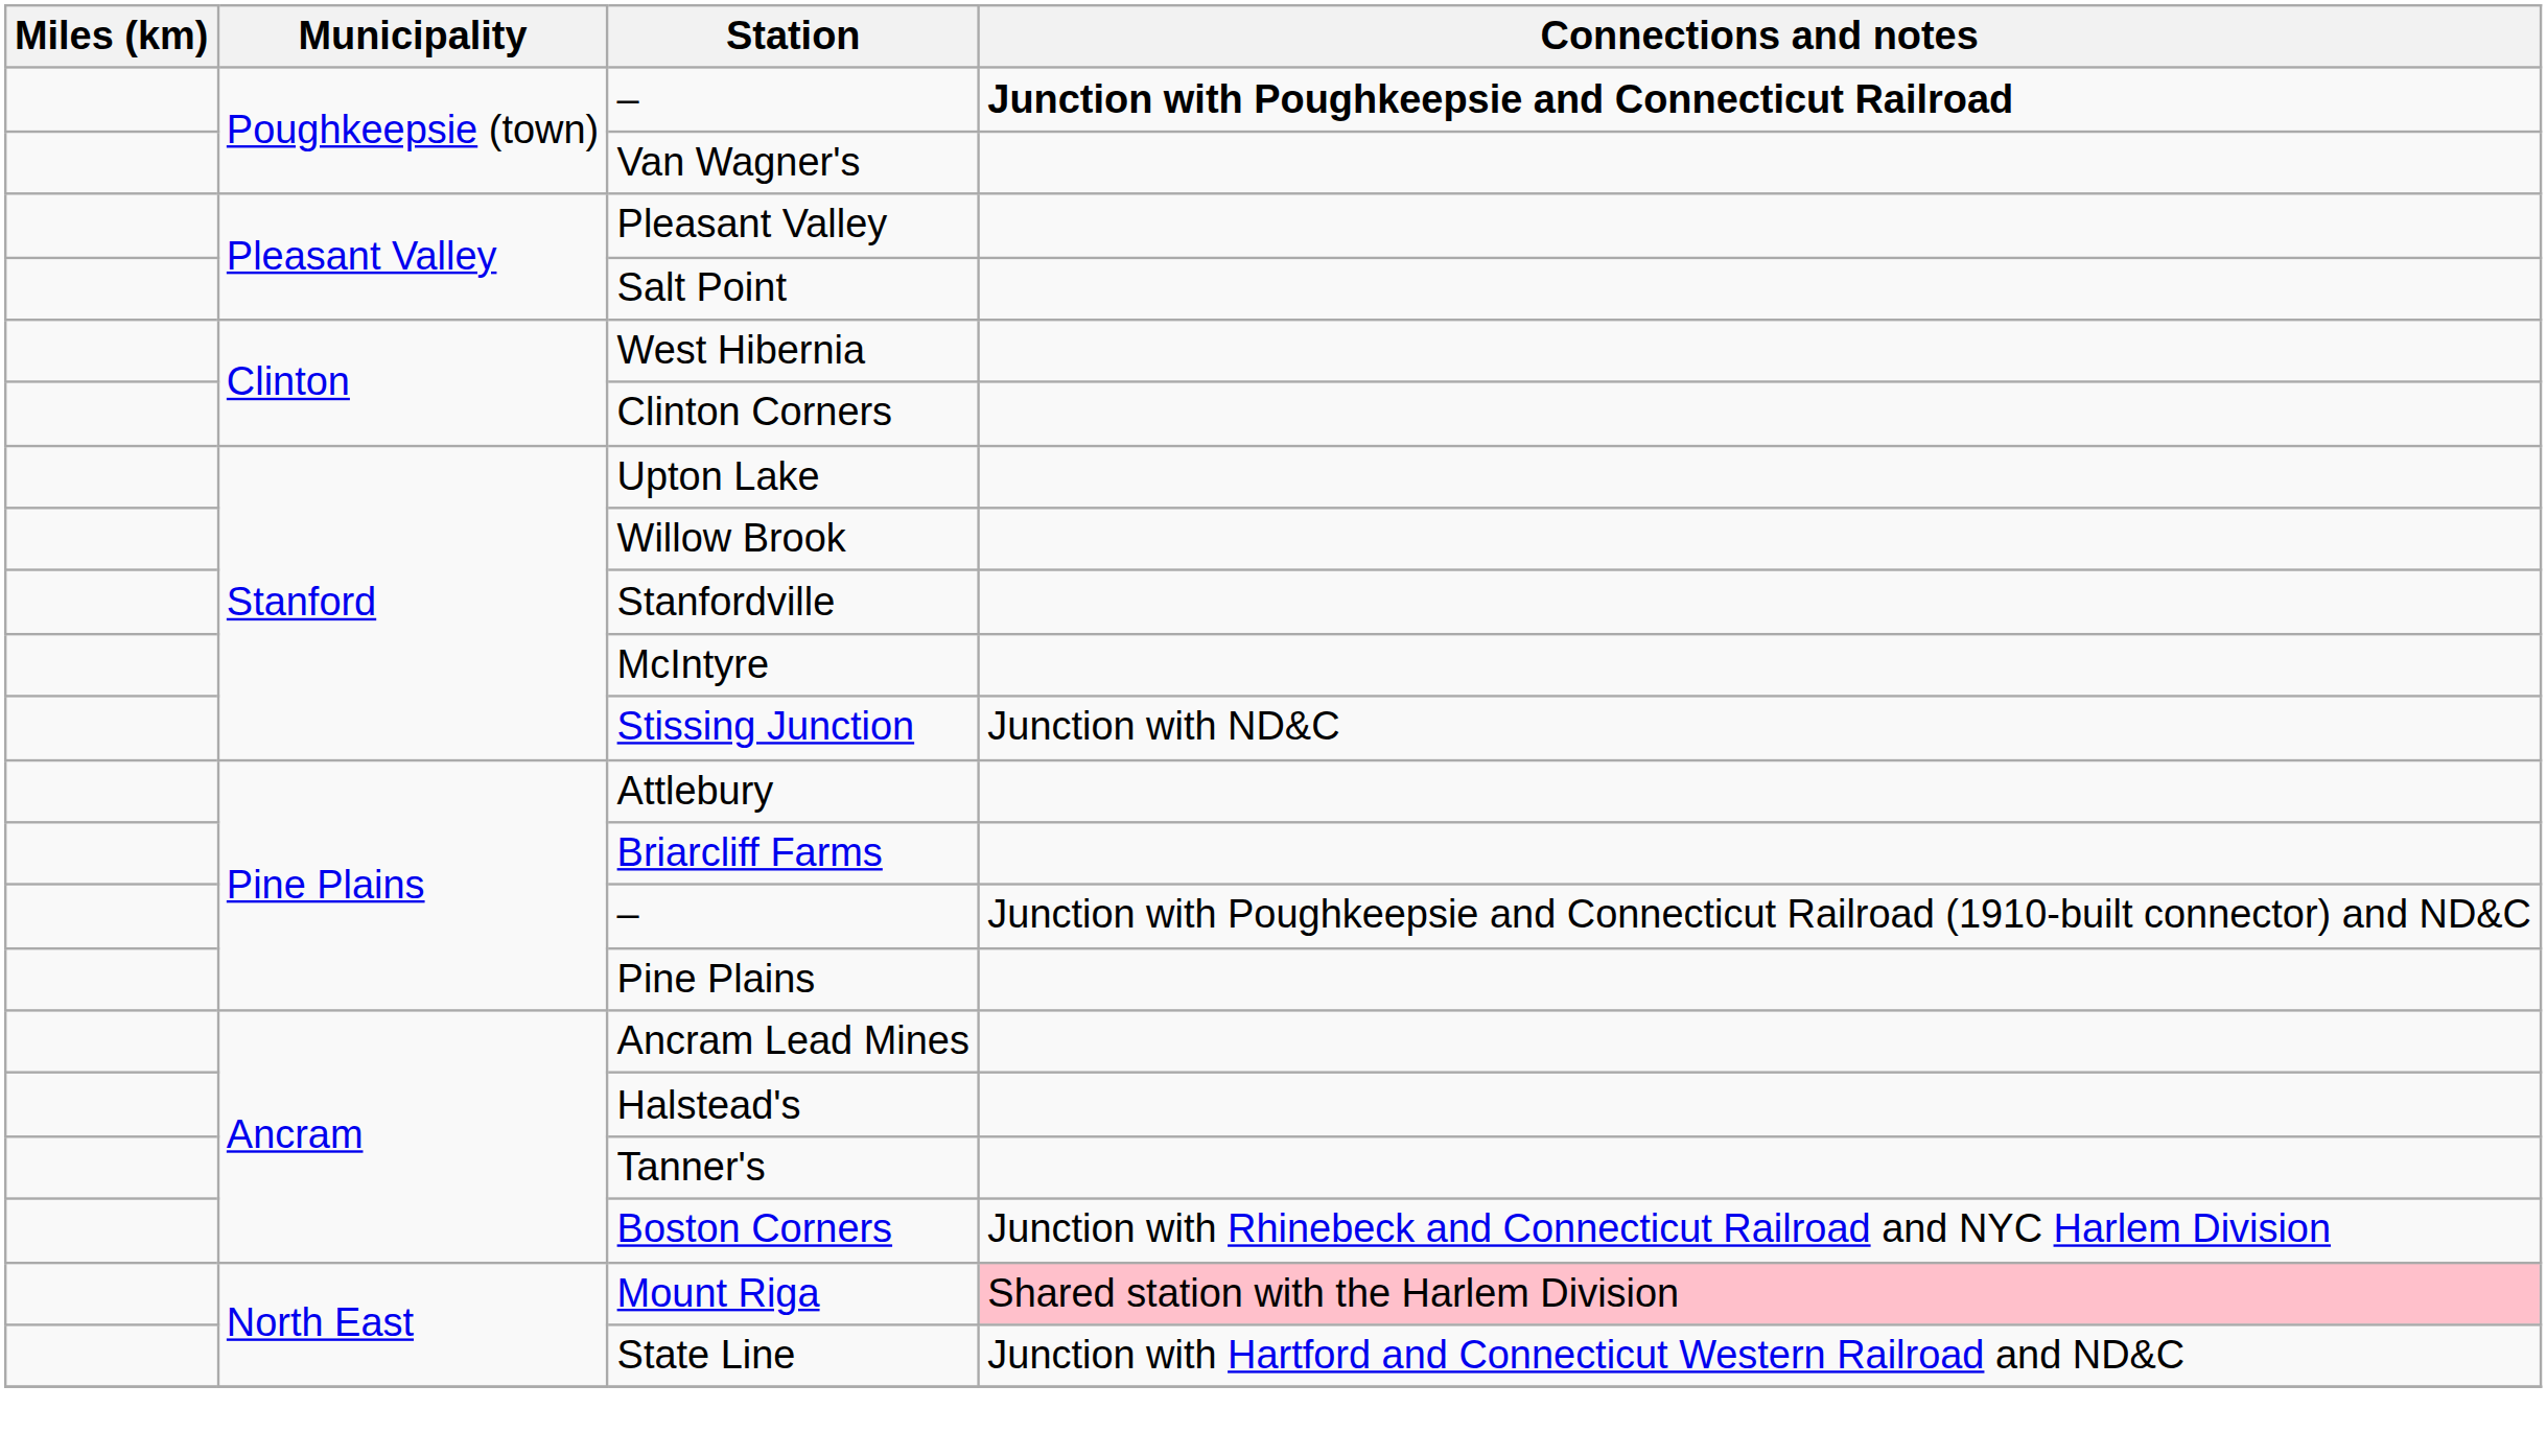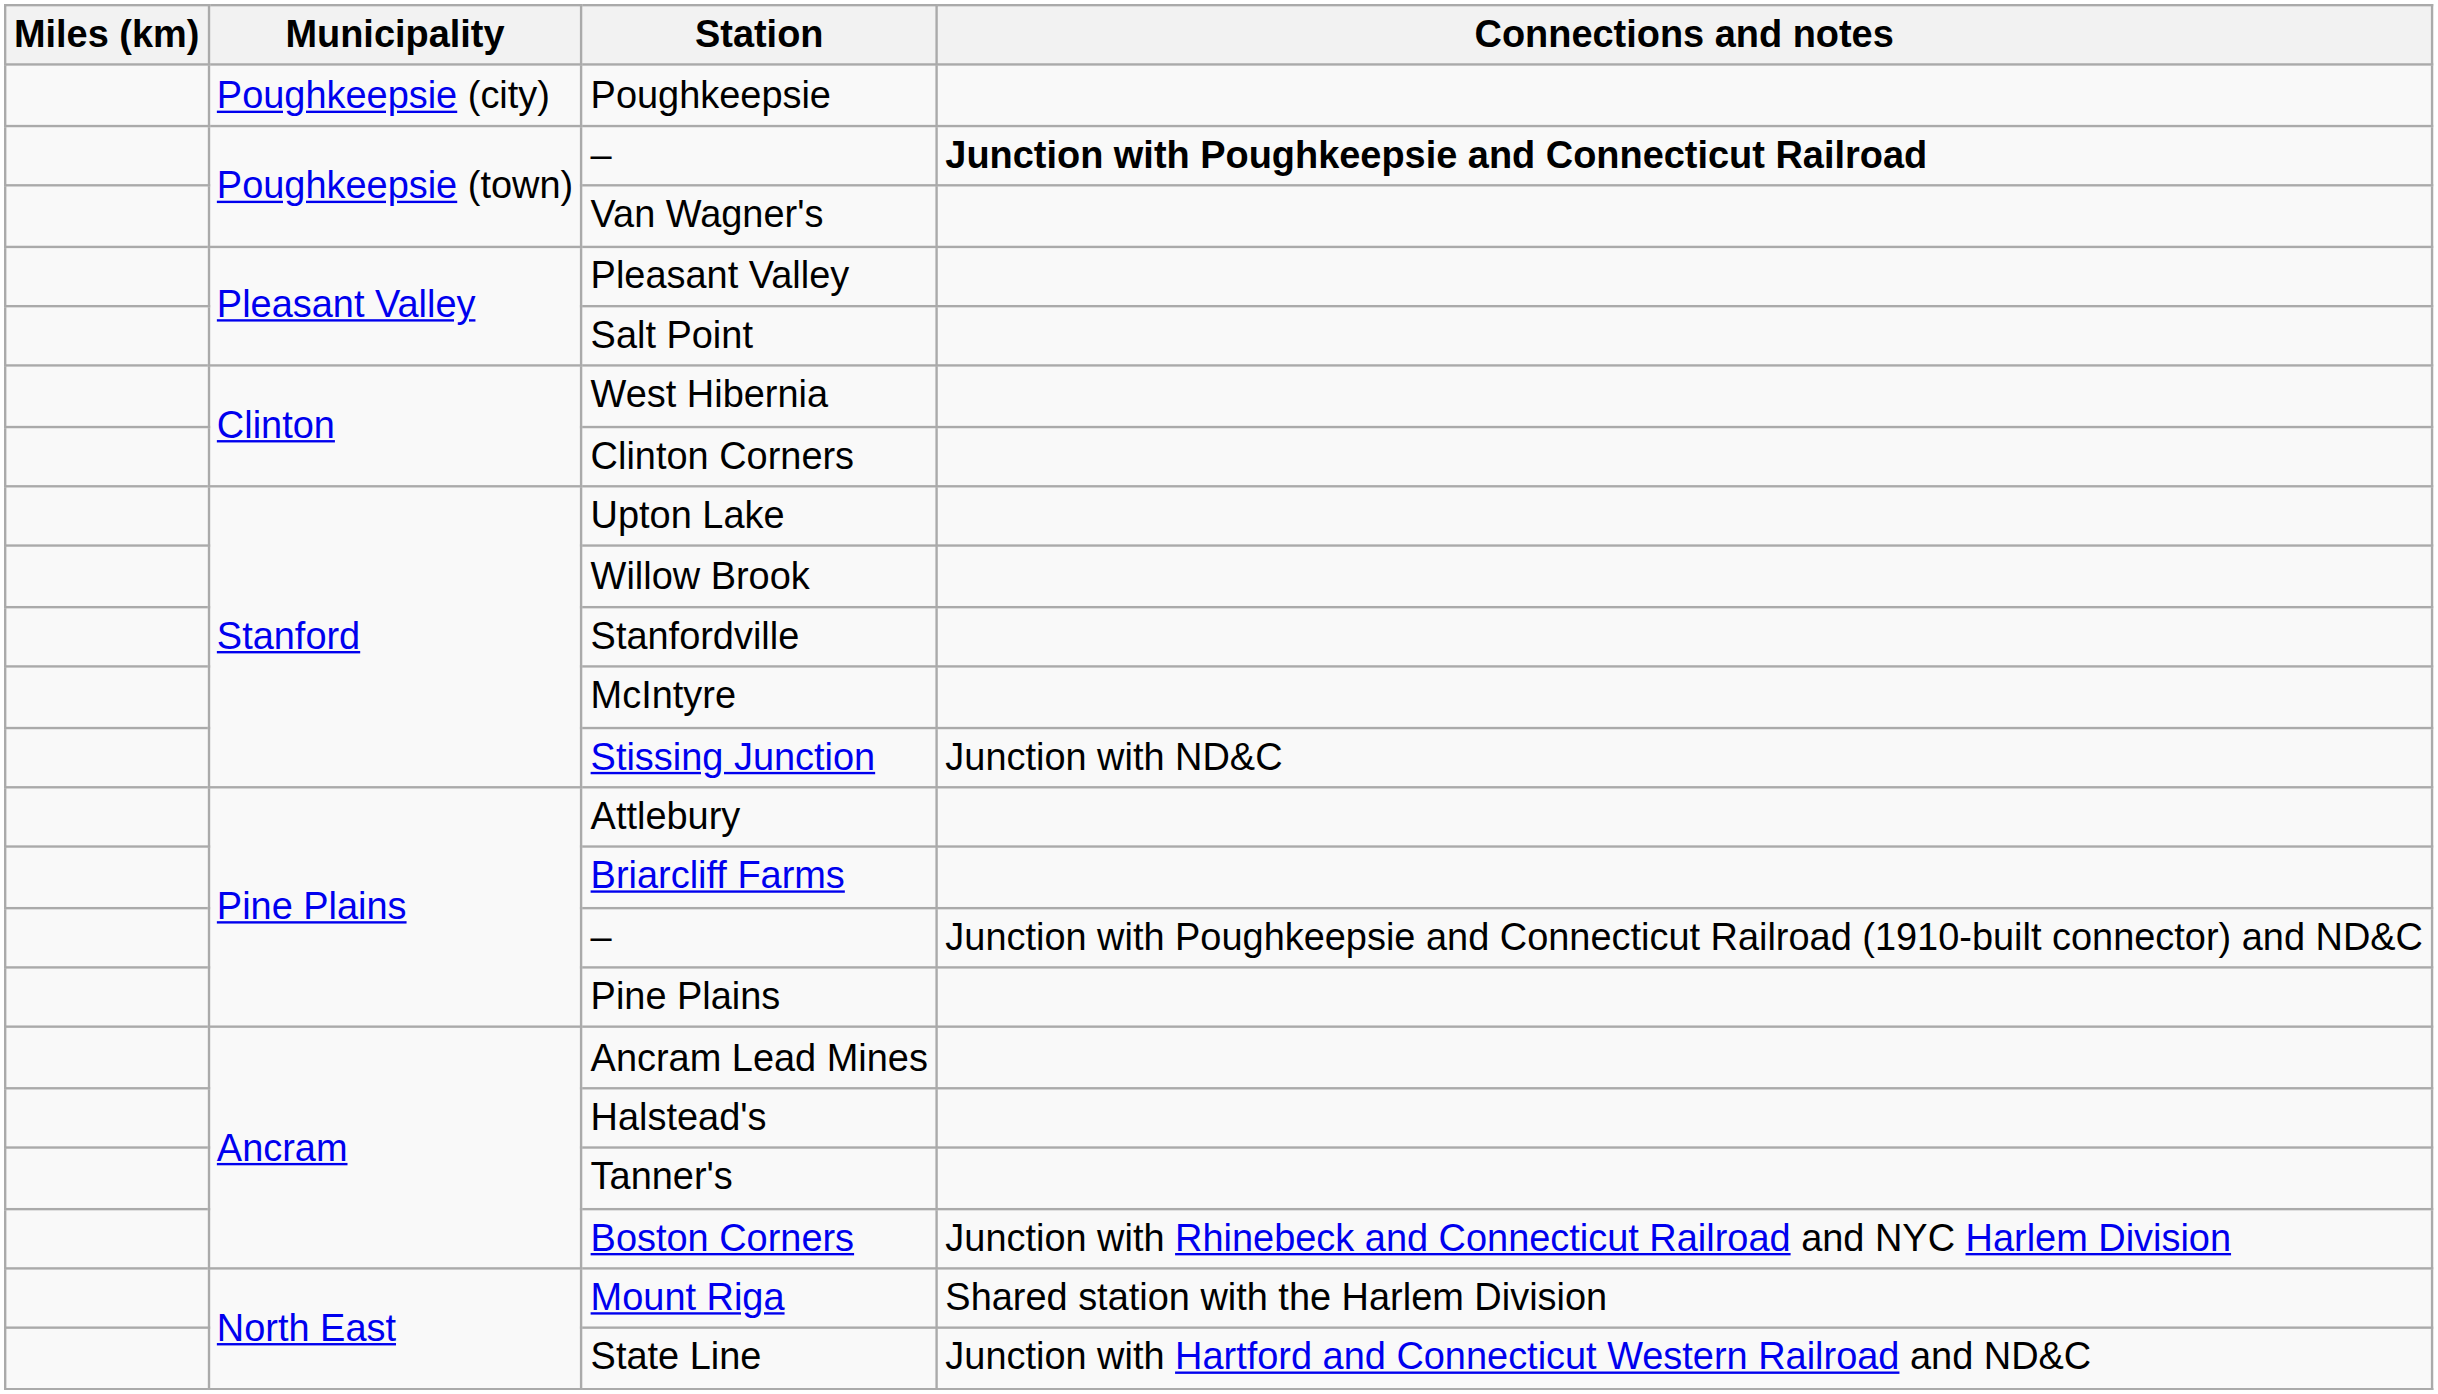+ row: Poughkeepsie (city) | Poughkeepsie
Mount Riga | Connections and notes: pink background -> no background
